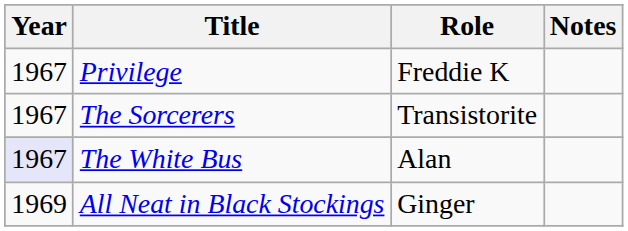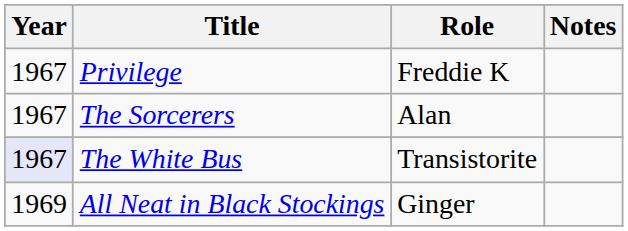The Sorcerers | Role: Transistorite -> Alan
The White Bus | Role: Alan -> Transistorite
